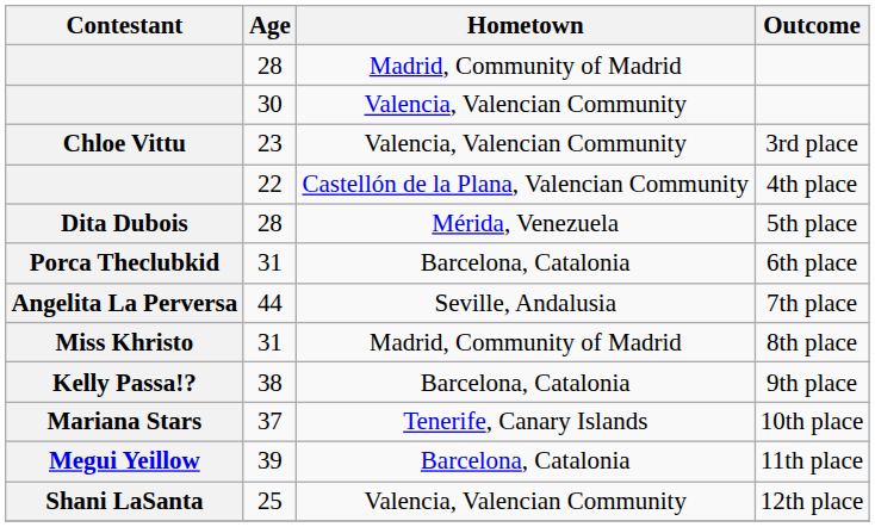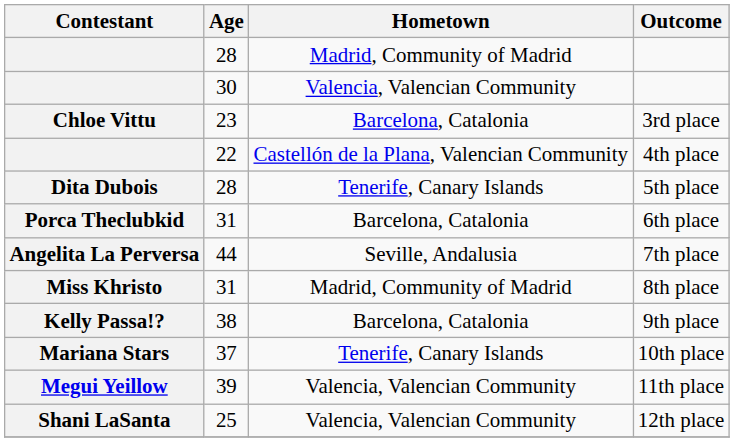3rd place | Hometown: Valencia, Valencian Community -> Barcelona, Catalonia
5th place | Hometown: Mérida, Venezuela -> Tenerife, Canary Islands
11th place | Hometown: Barcelona, Catalonia -> Valencia, Valencian Community
